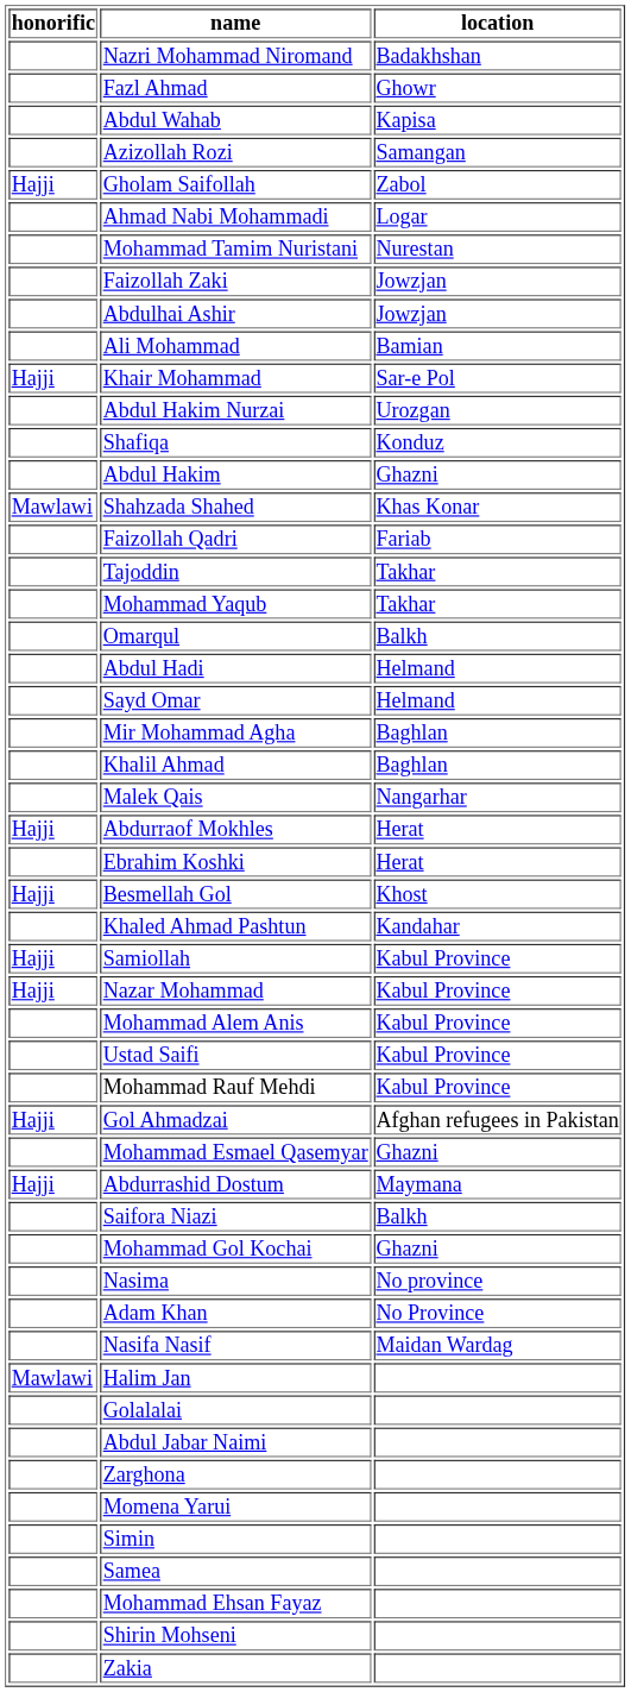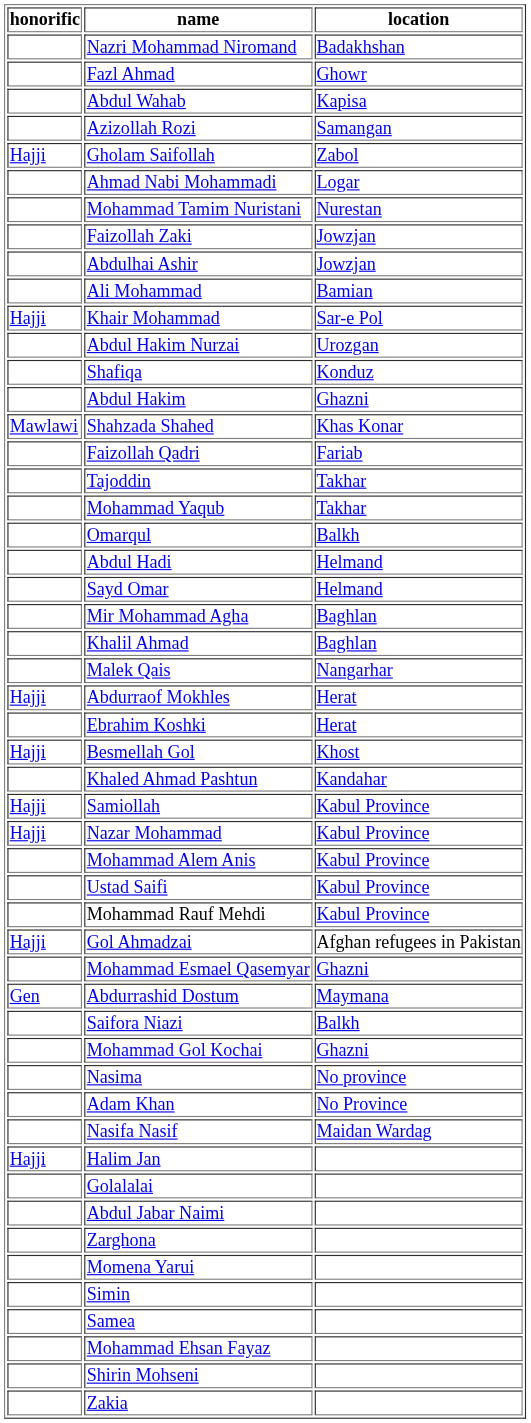Abdurrashid Dostum | honorific: Hajji -> Gen
Halim Jan | honorific: Mawlawi -> Hajji
